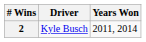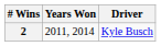columns swapped: Driver <-> Years Won
